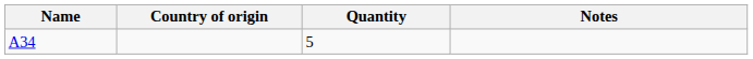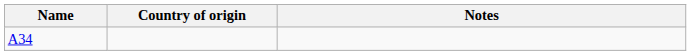- column: Quantity | 5
